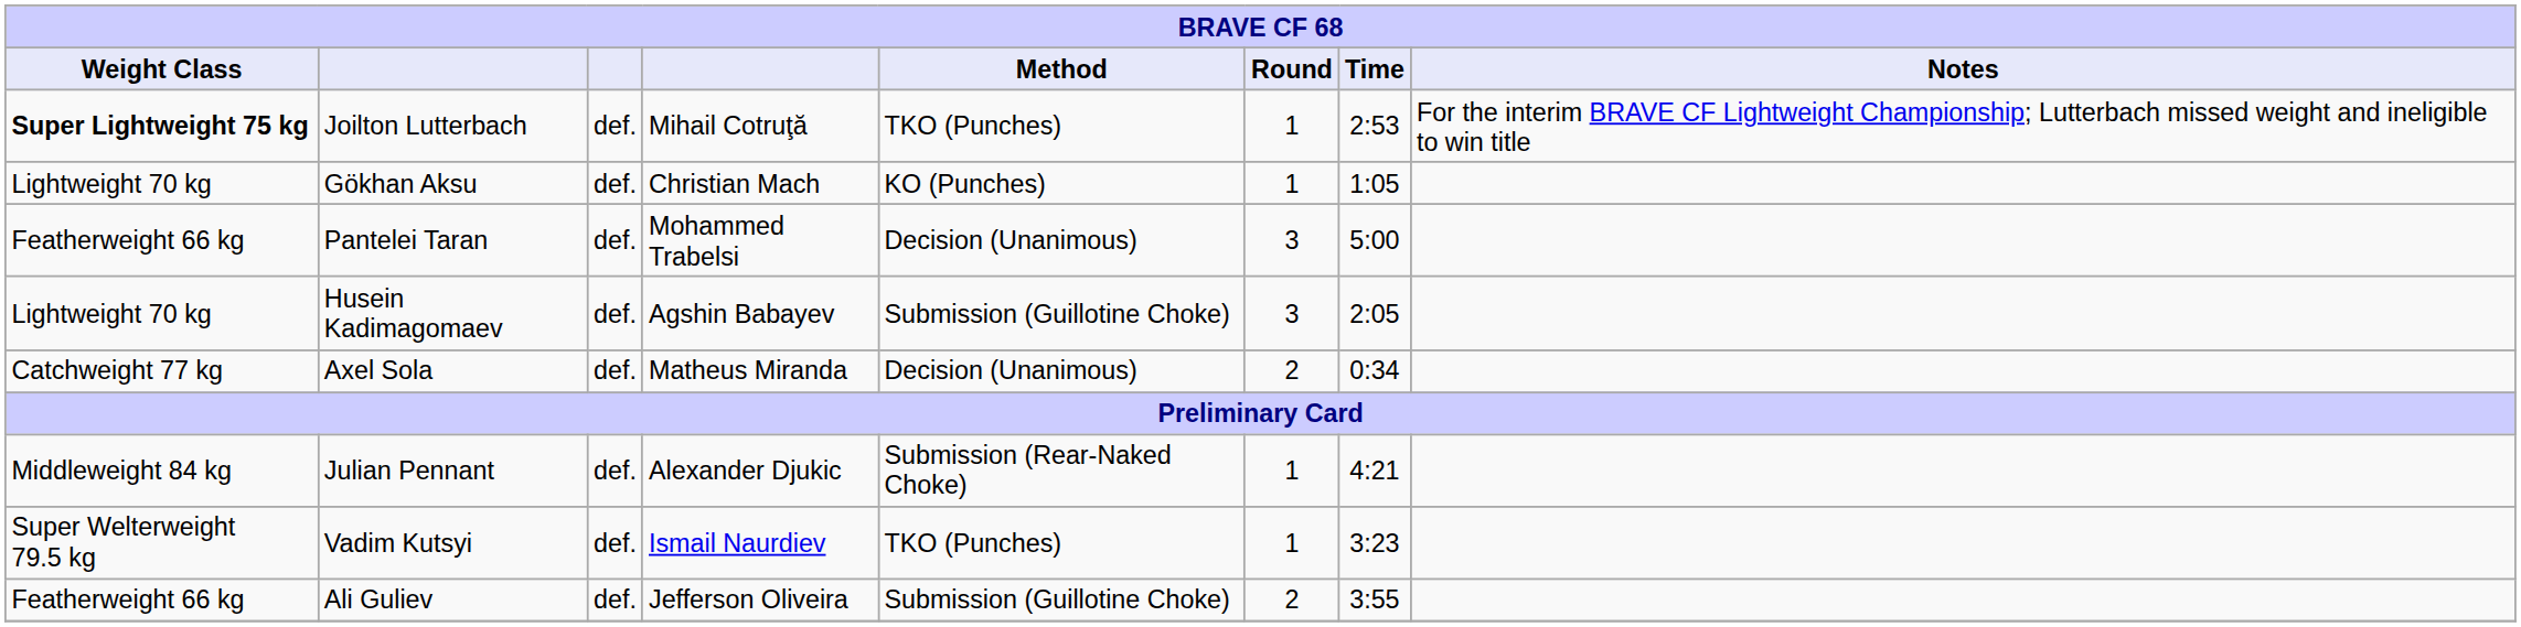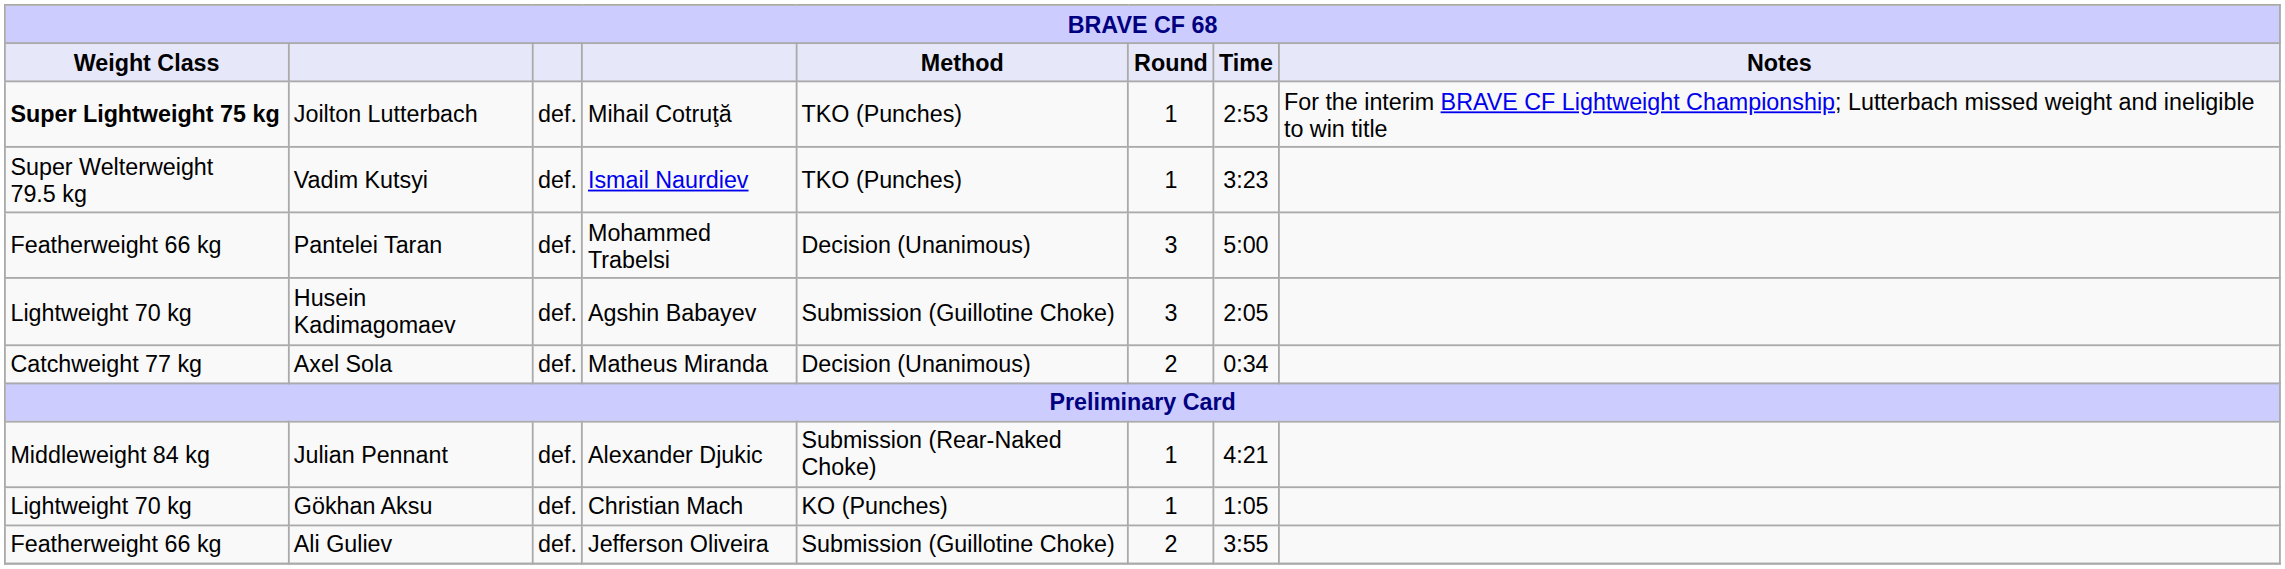rows swapped: Vadim Kutsyi <-> Gökhan Aksu
